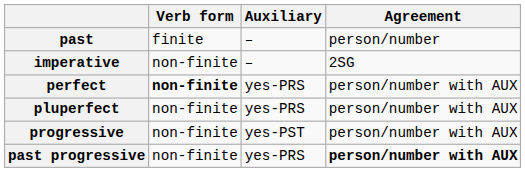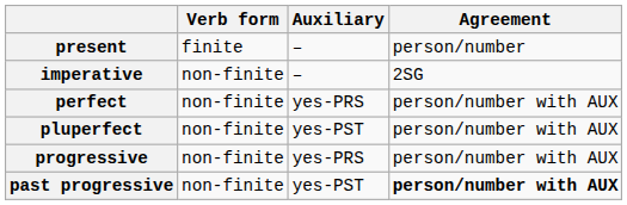+ row: present | finite | – | person/number
- row: past | finite | – | person/number
perfect | Verb form: bold -> normal
pluperfect | Auxiliary: yes-PRS -> yes-PST
progressive | Auxiliary: yes-PST -> yes-PRS
past progressive | Auxiliary: yes-PRS -> yes-PST
